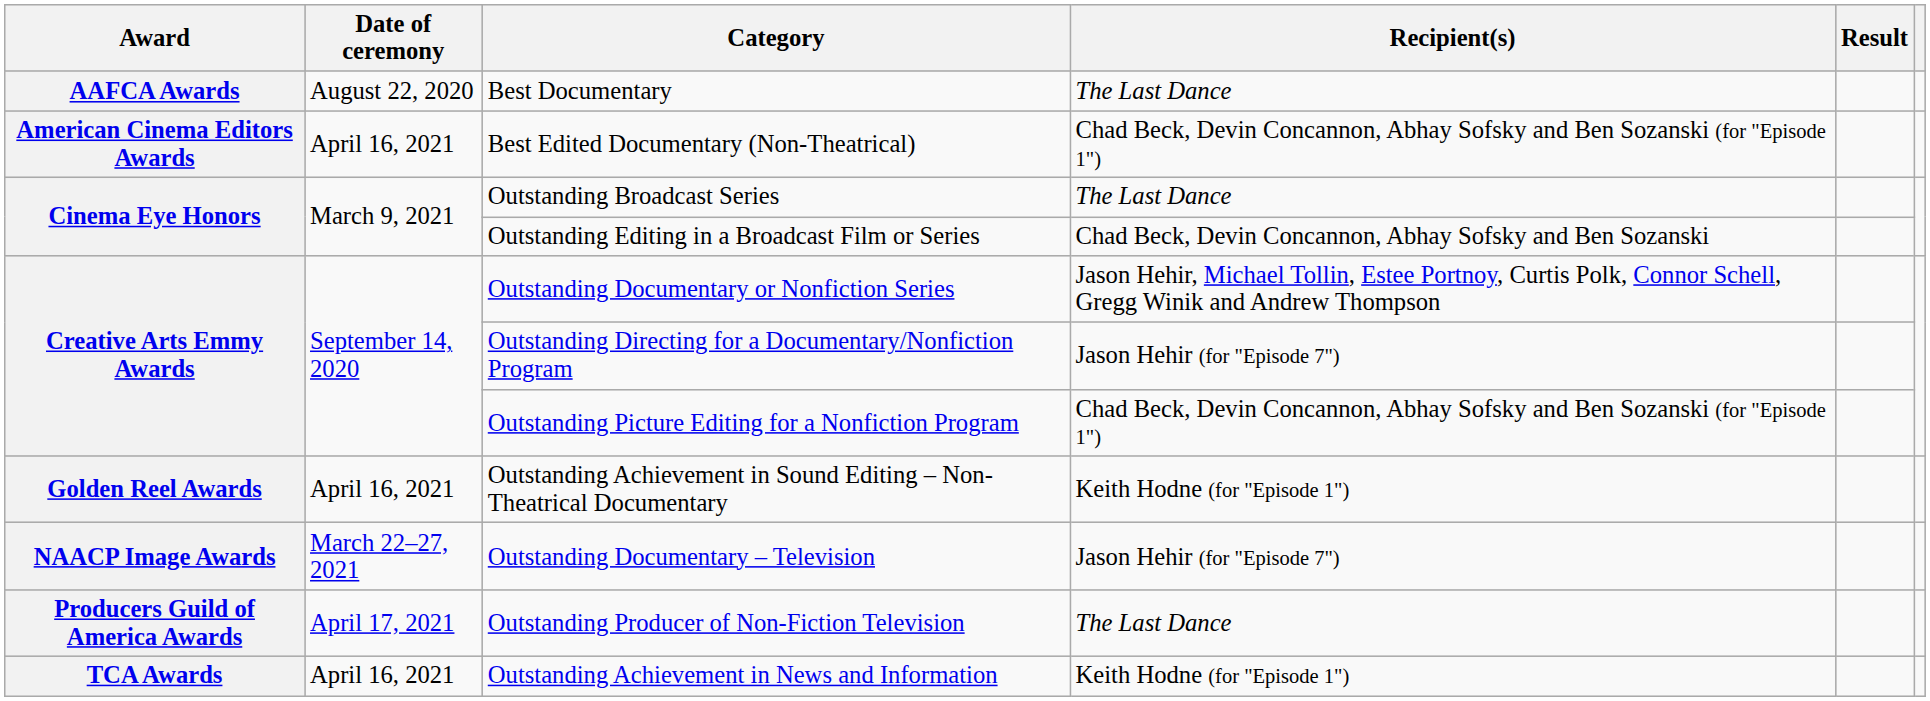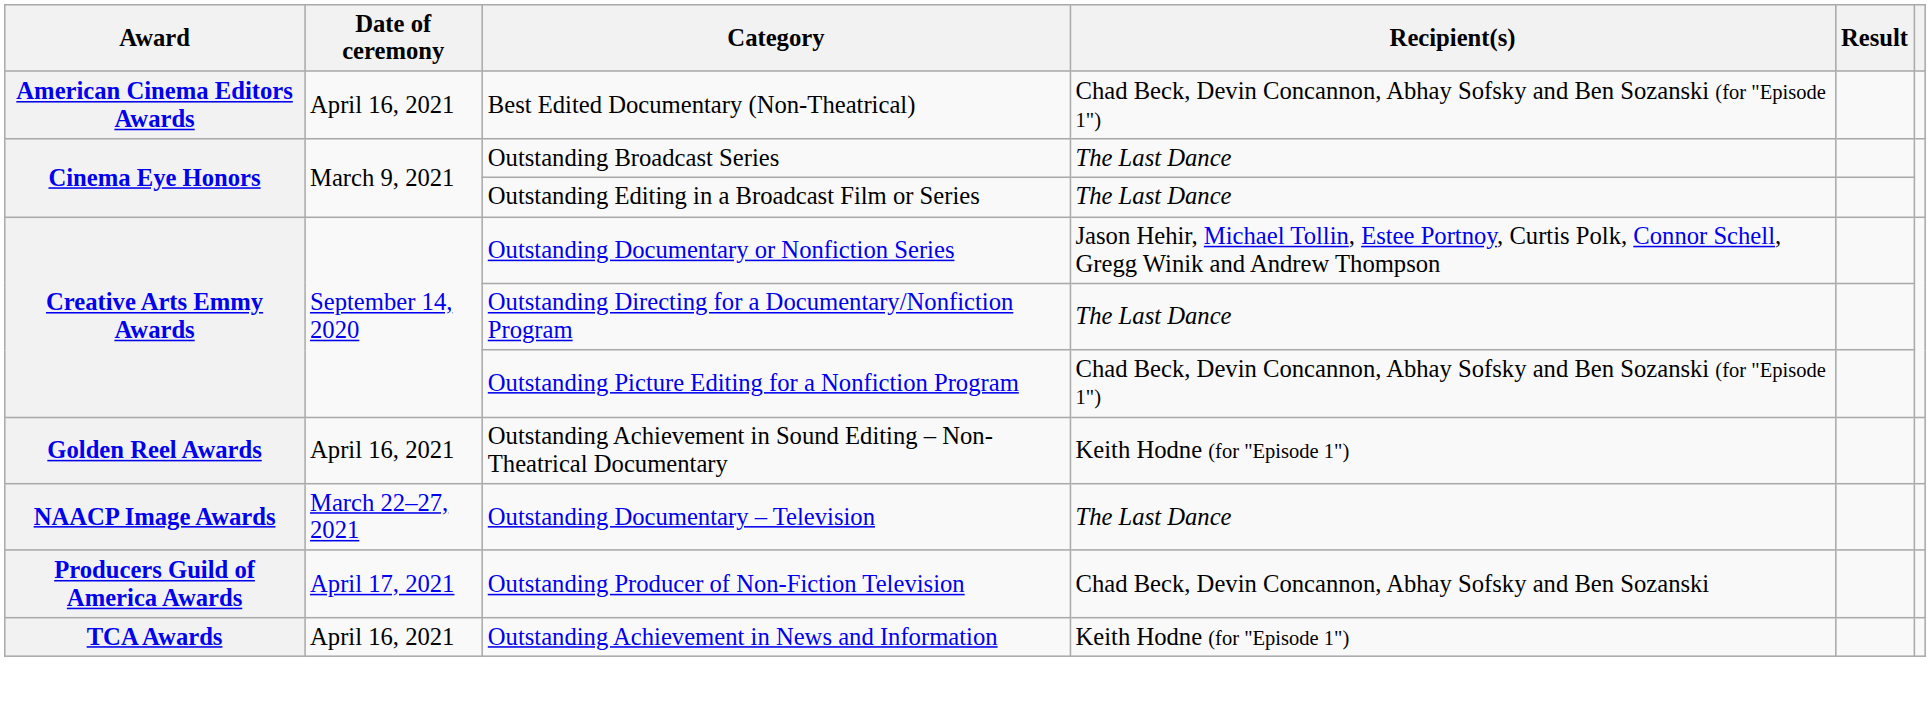- row: AAFCA Awards | August 22, 2020 | Best Documentary | The Last Dance
Outstanding Editing in a Broadcast Film or Series | Recipient(s): Chad Beck, Devin Concannon, Abhay Sofsky and Ben Sozanski -> The Last Dance
Outstanding Directing for a Documentary/Nonfiction Program | Recipient(s): Jason Hehir (for "Episode 7") -> The Last Dance
Outstanding Documentary – Television | Recipient(s): Jason Hehir (for "Episode 7") -> The Last Dance
Outstanding Producer of Non-Fiction Television | Recipient(s): The Last Dance -> Chad Beck, Devin Concannon, Abhay Sofsky and Ben Sozanski
